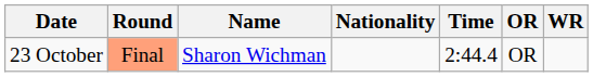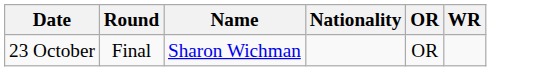- column: Time | 2:44.4
23 October | Round: lightsalmon background -> no background
